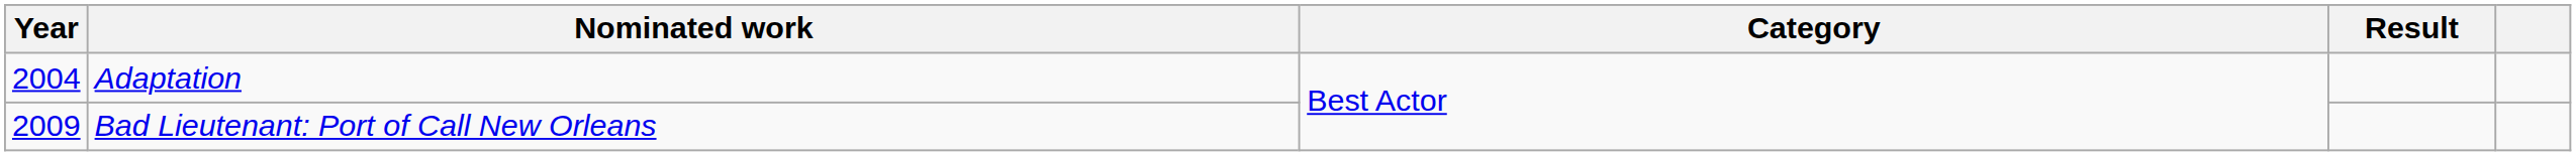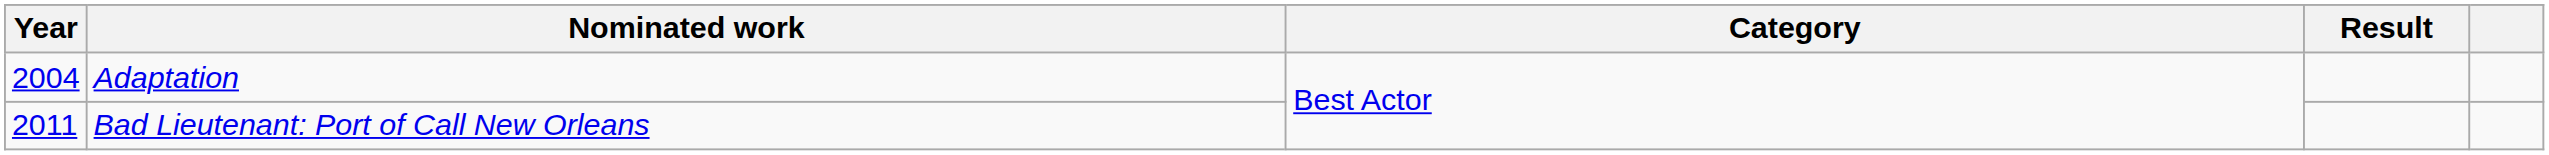Bad Lieutenant: Port of Call New Orleans | Year: 2009 -> 2011
